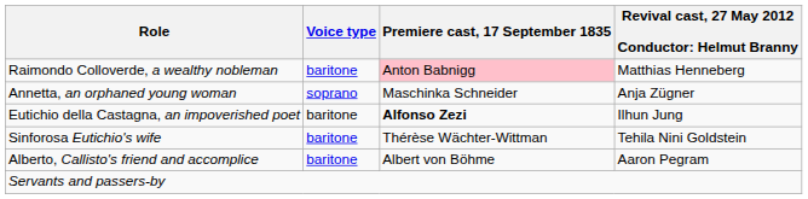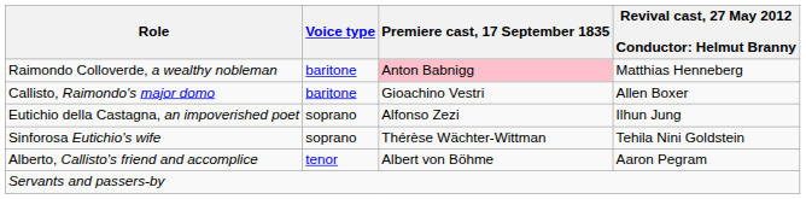+ row: Callisto, Raimondo's major domo | baritone | Gioachino Vestri | Allen Boxer
- row: Annetta, an orphaned young woman | soprano | Maschinka Schneider | Anja Zügner
Eutichio della Castagna, an impoverished poet | Voice type: baritone -> soprano
Eutichio della Castagna, an impoverished poet | Premiere cast, 17 September 1835: bold -> normal
Sinforosa Eutichio's wife | Voice type: baritone -> soprano
Alberto, Callisto's friend and accomplice | Voice type: baritone -> tenor
